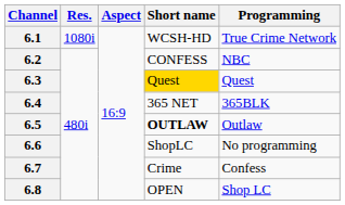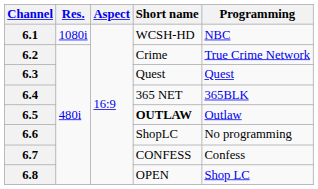6.1 | Programming: True Crime Network -> NBC
6.2 | Short name: CONFESS -> Crime
6.2 | Programming: NBC -> True Crime Network
6.3 | Short name: gold background -> no background
6.7 | Short name: Crime -> CONFESS
